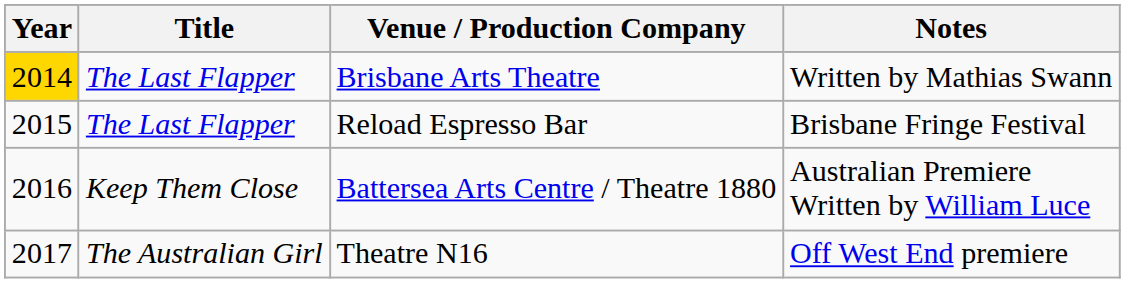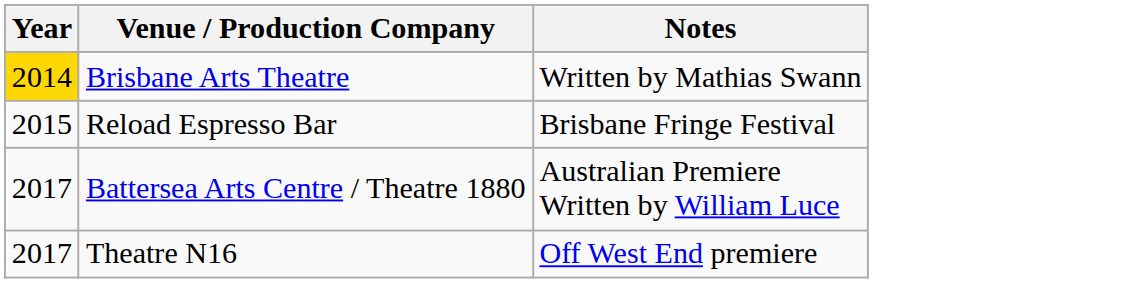- column: Title | The Last Flapper | The Last Flapper | Keep Them Close | The Australian Girl
Battersea Arts Centre / Theatre 1880 | Year: 2016 -> 2017
